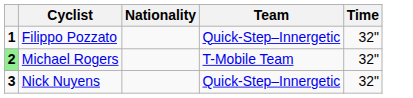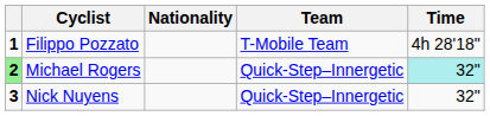Filippo Pozzato | Team: Quick-Step–Innergetic -> T-Mobile Team
Filippo Pozzato | Time: 32" -> 4h 28'18"
Michael Rogers | Team: T-Mobile Team -> Quick-Step–Innergetic
Michael Rogers | Time: no background -> paleturquoise background
